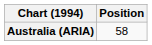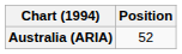Australia (ARIA) | Position: 58 -> 52
